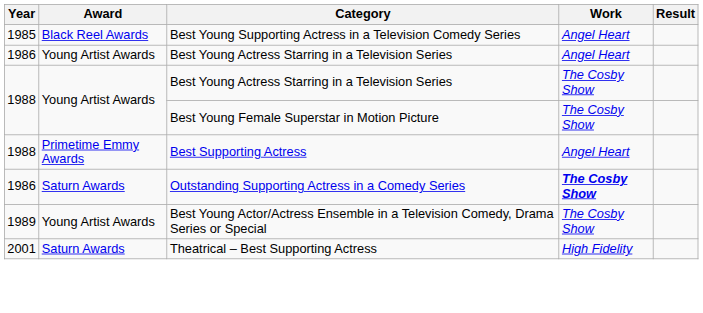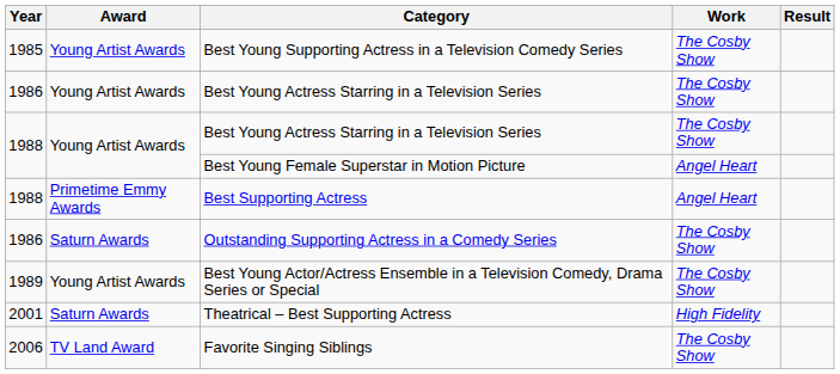Best Young Supporting Actress in a Television Comedy Series | Award: Black Reel Awards -> Young Artist Awards
Best Young Supporting Actress in a Television Comedy Series | Work: Angel Heart -> The Cosby Show
1986 / Best Young Actress Starring in a Television Series | Work: Angel Heart -> The Cosby Show
Best Young Female Superstar in Motion Picture | Work: The Cosby Show -> Angel Heart
Outstanding Supporting Actress in a Comedy Series | Work: bold -> normal
+ row: 2006 | TV Land Award | Favorite Singing Siblings | The Cosby Show
